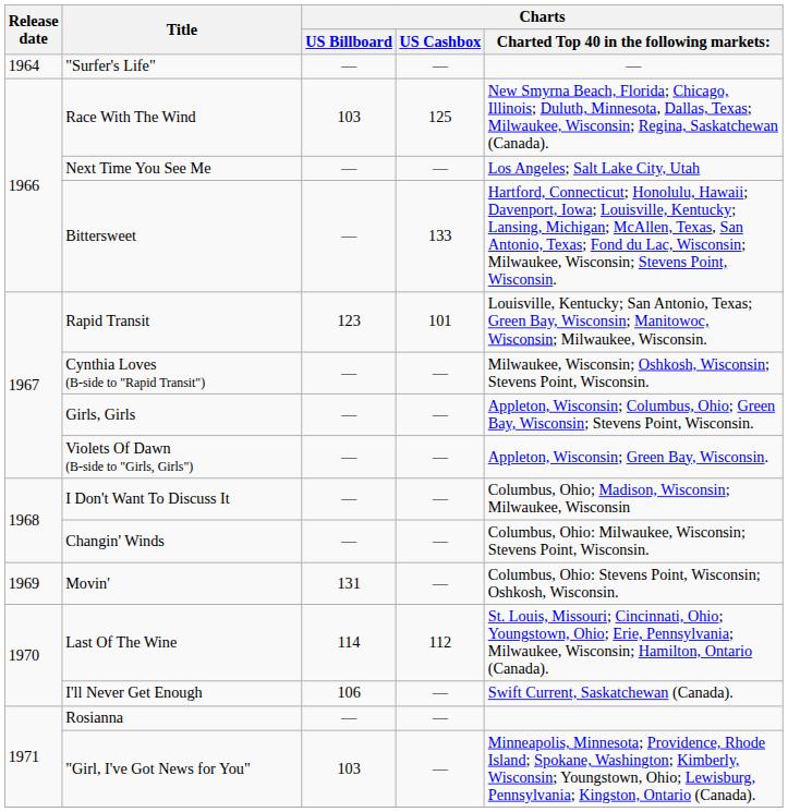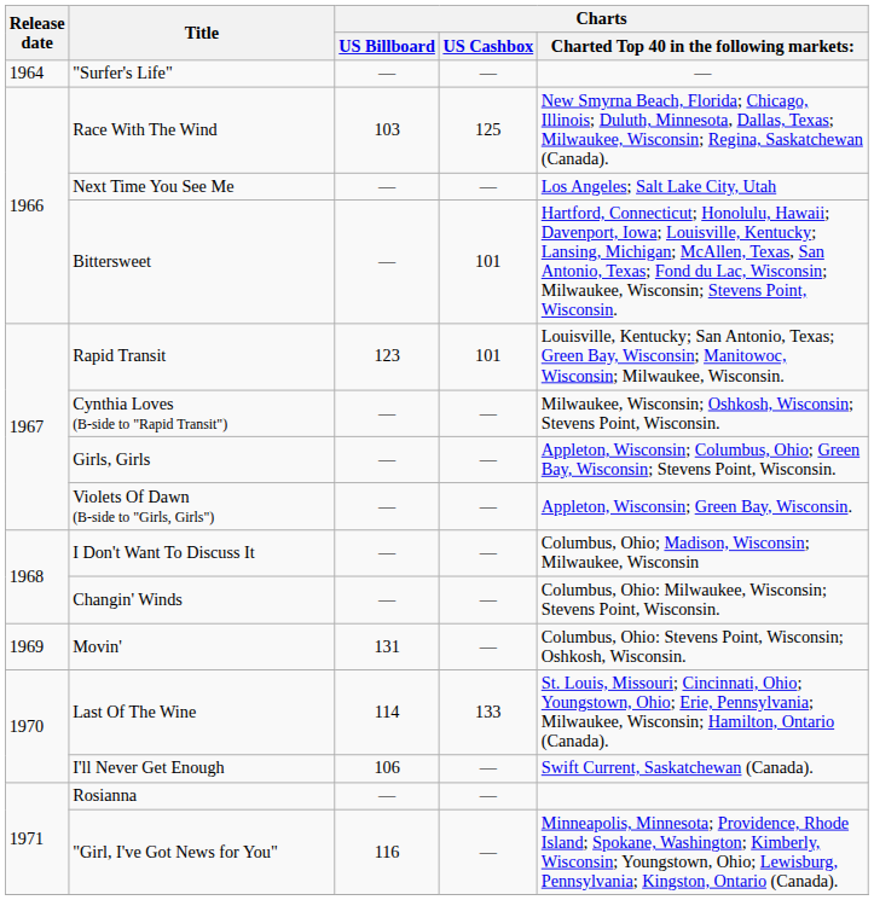Bittersweet | Charts / US Cashbox: 133 -> 101
Last Of The Wine | Charts / US Cashbox: 112 -> 133
"Girl, I've Got News for You" | Charts / US Billboard: 103 -> 116
